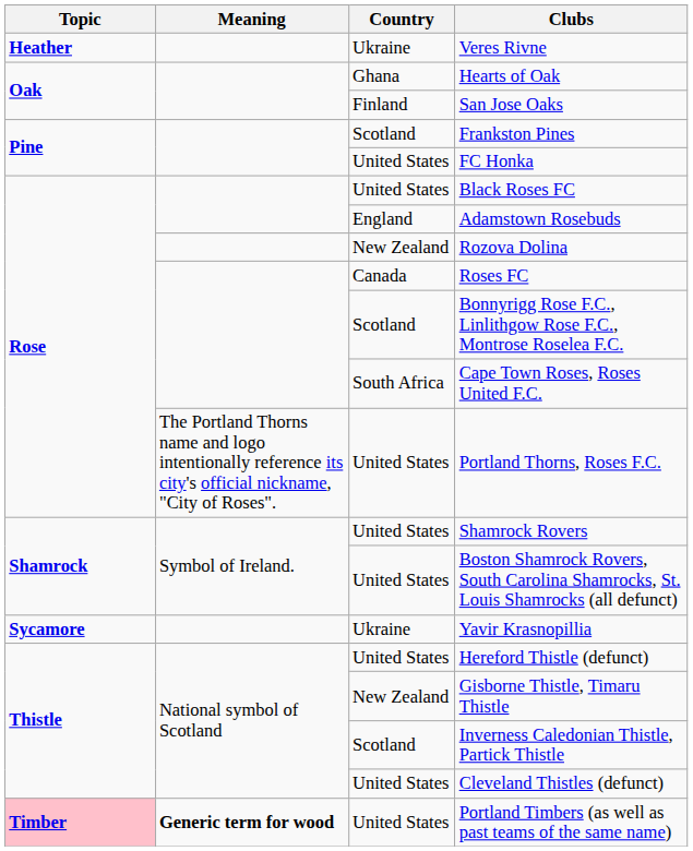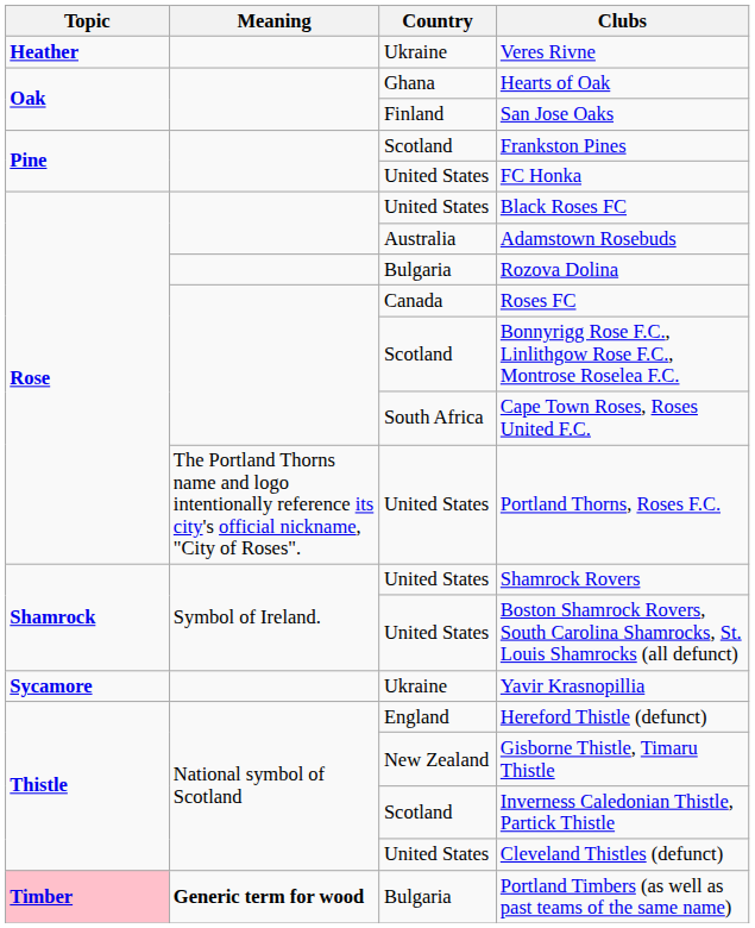Adamstown Rosebuds | Country: England -> Australia
Rozova Dolina | Country: New Zealand -> Bulgaria
Hereford Thistle (defunct) | Country: United States -> England
Portland Timbers (as well as past teams of the same name) | Country: United States -> Bulgaria
